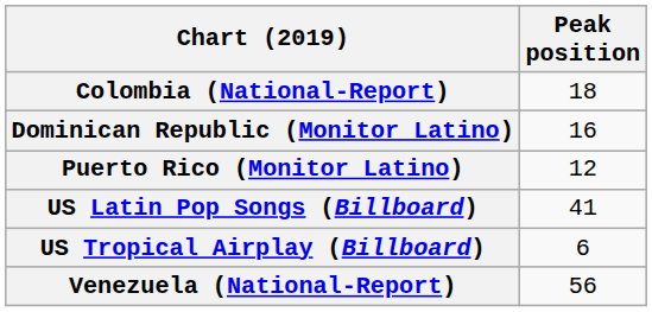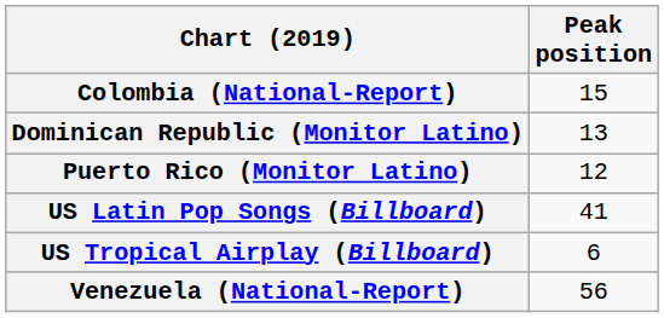Colombia (National-Report) | Peak position: 18 -> 15
Dominican Republic (Monitor Latino) | Peak position: 16 -> 13
